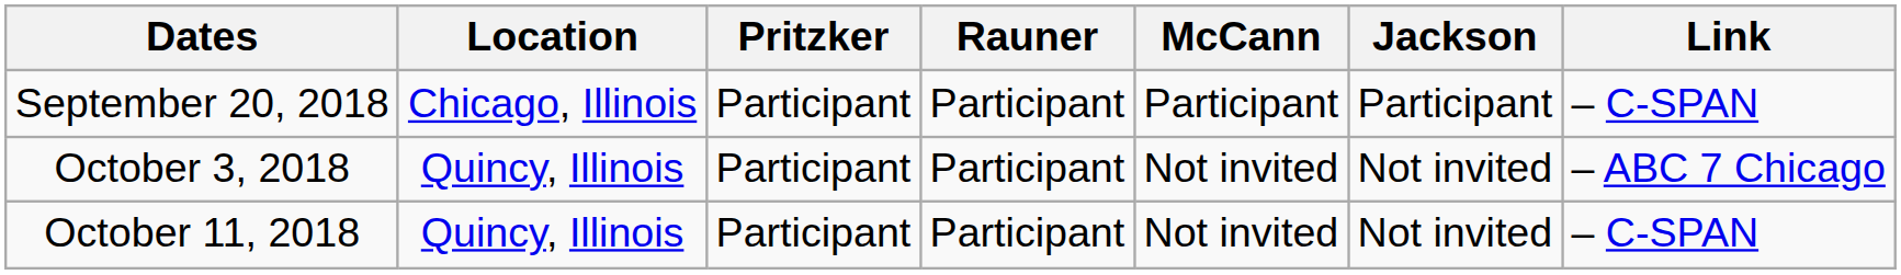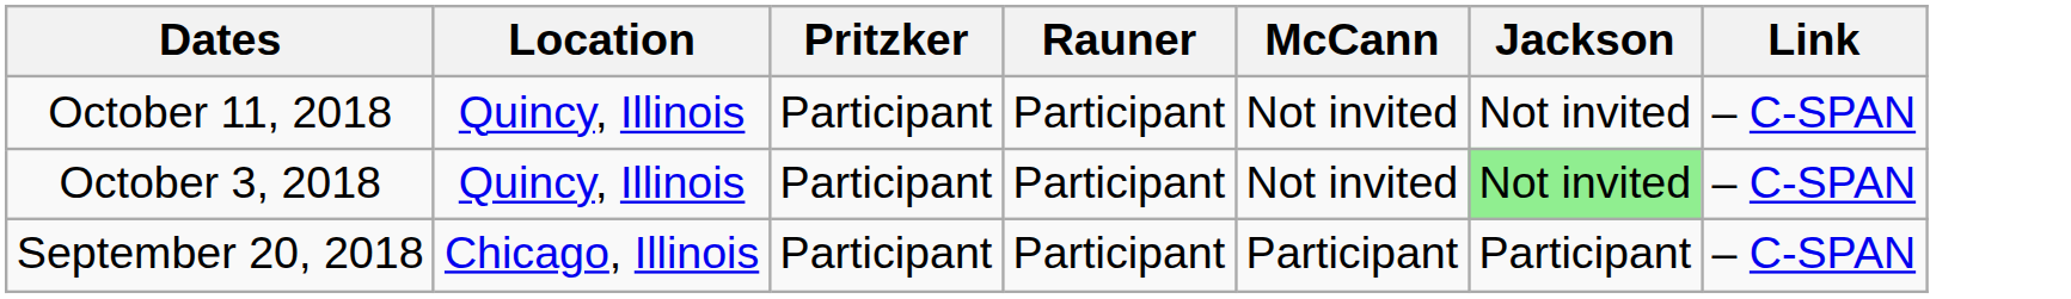rows swapped: September 20, 2018 <-> October 11, 2018
October 3, 2018 | Jackson: no background -> lightgreen background
October 3, 2018 | Link: – ABC 7 Chicago -> – C-SPAN
